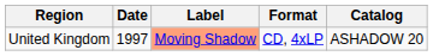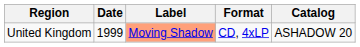United Kingdom | Date: 1997 -> 1999
